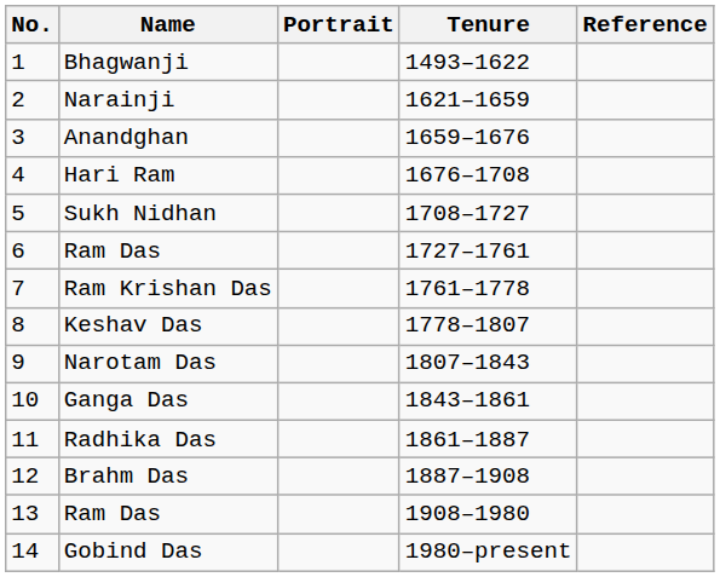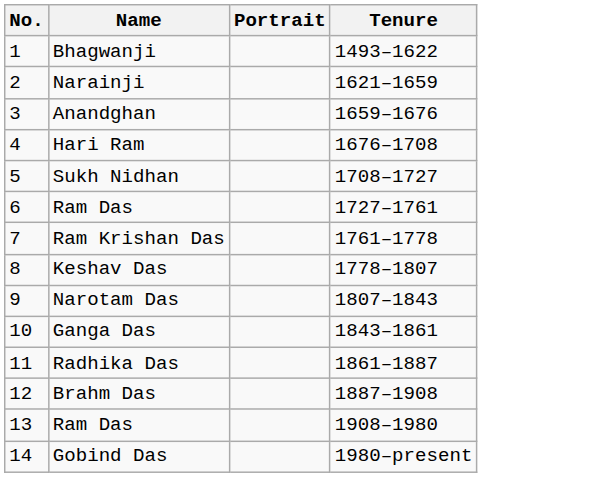- column: Reference
